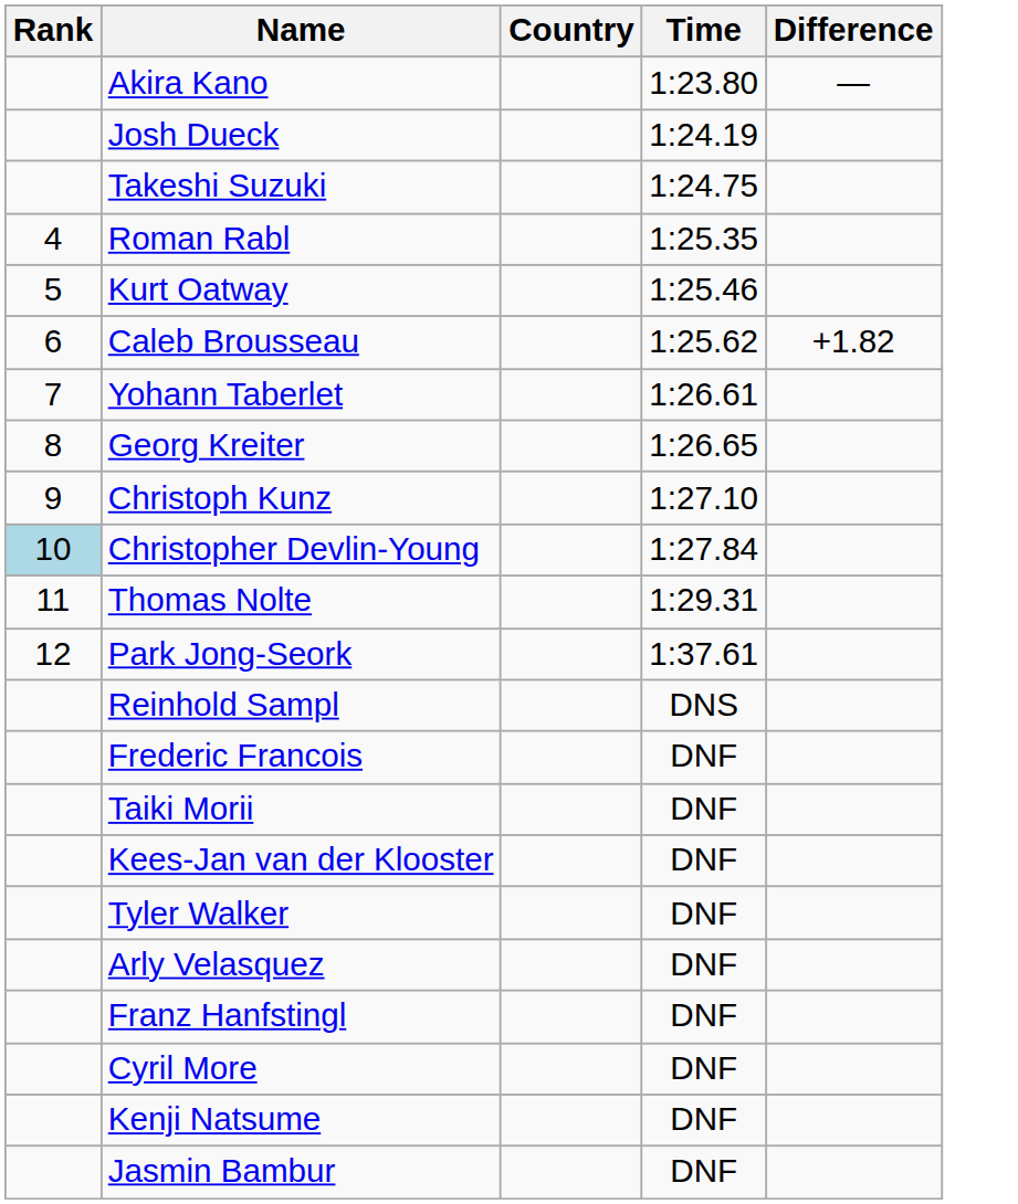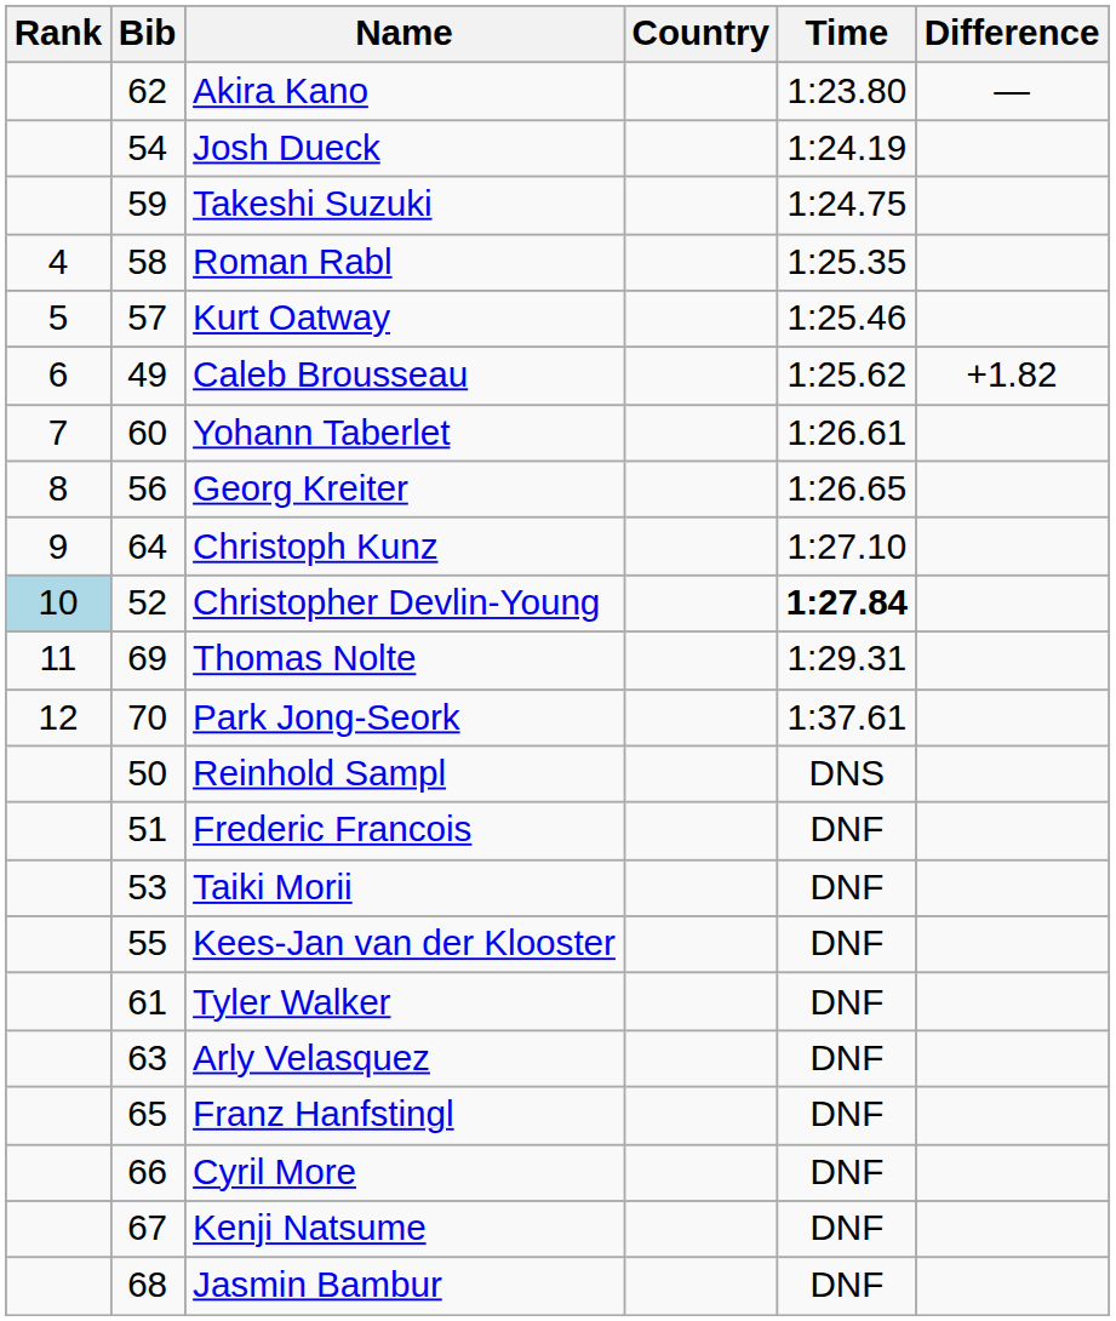+ column: Bib | 62 | 54 | 59 | 58 | 57 | 49 | 60 | 56 | 64 | 52 | 69 | 70 | 50 | 51 | 53 | 55 | 61 | 63 | 65 | 66 | 67 | 68
Christopher Devlin-Young | Time: normal -> bold
